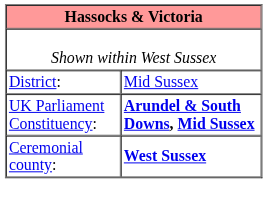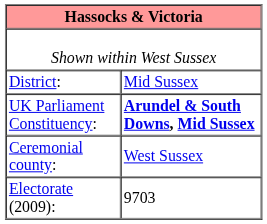Ceremonial county: | column 2: bold -> normal
+ row: Electorate (2009): | 9703
